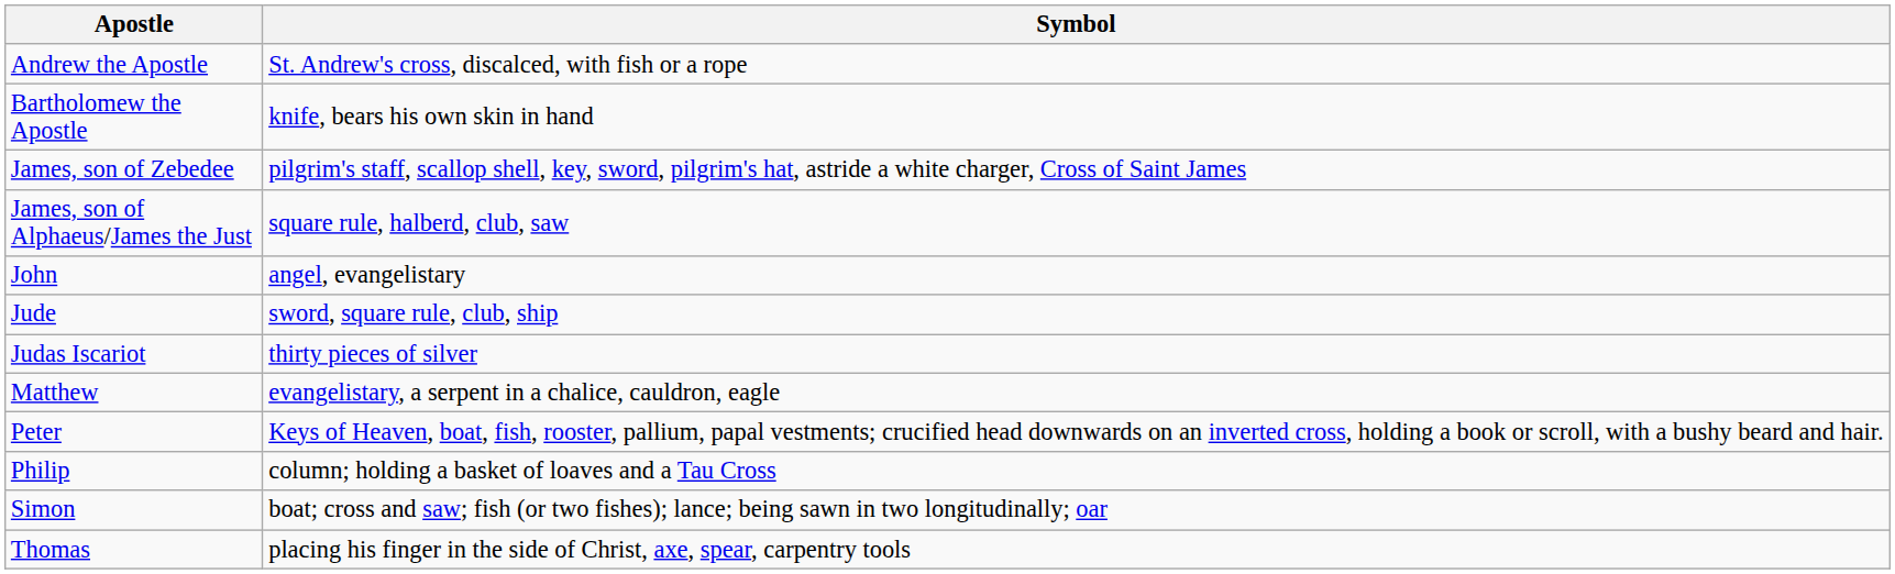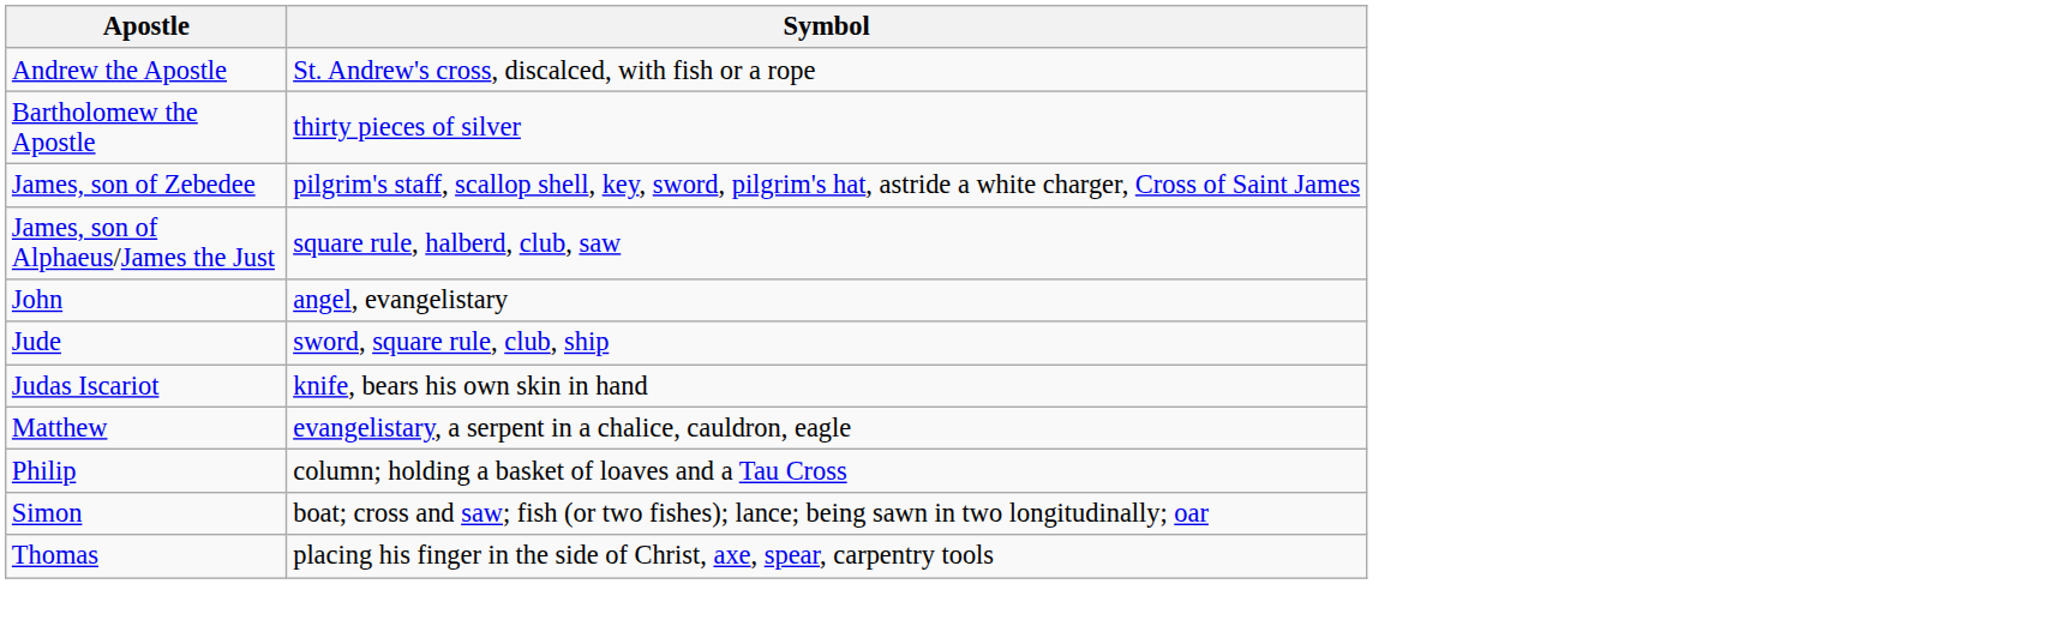Bartholomew the Apostle | Symbol: knife, bears his own skin in hand -> thirty pieces of silver
Judas Iscariot | Symbol: thirty pieces of silver -> knife, bears his own skin in hand
- row: Peter | Keys of Heaven, boat, fish, rooster, pallium, papal vestments; crucified head downwards on an inverted cross, holding a book or scroll, with a bushy beard and hair.
